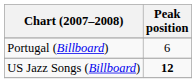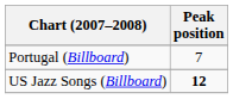Portugal (Billboard) | Peak position: 6 -> 7
